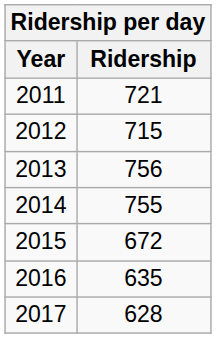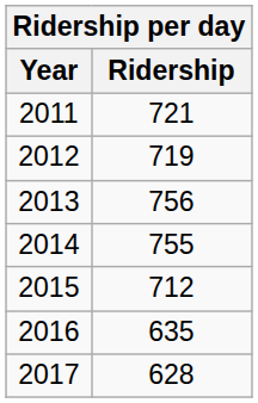2012 | Ridership: 715 -> 719
2015 | Ridership: 672 -> 712
